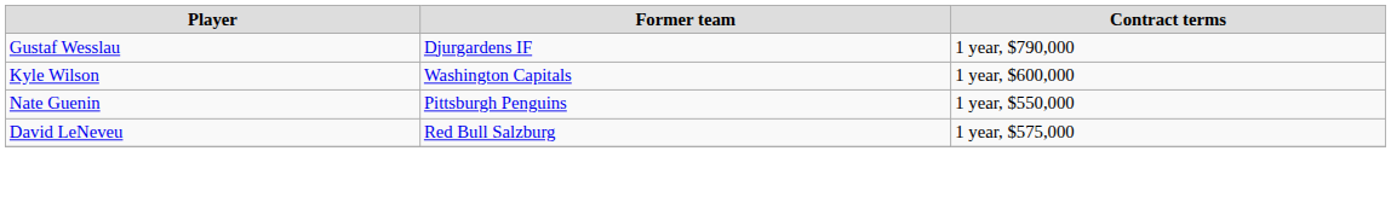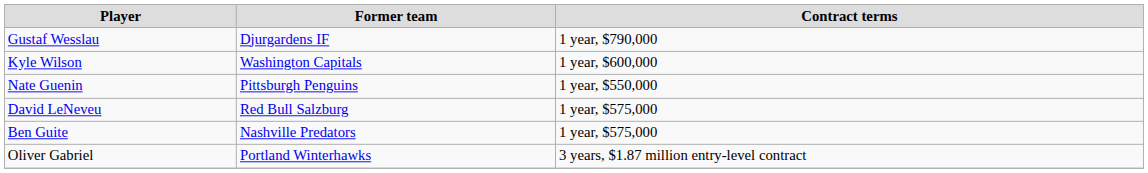+ row: Ben Guite | Nashville Predators | 1 year, $575,000
+ row: Oliver Gabriel | Portland Winterhawks | 3 years, $1.87 million entry-level contract
